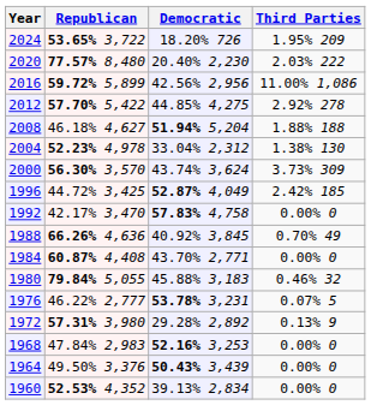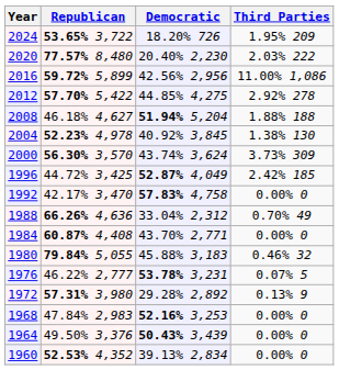2004 | Democratic: 33.04% 2,312 -> 40.92% 3,845
1988 | Democratic: 40.92% 3,845 -> 33.04% 2,312
